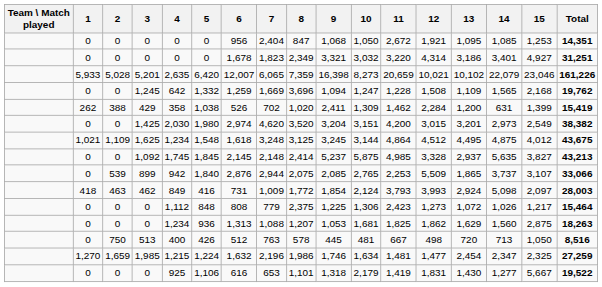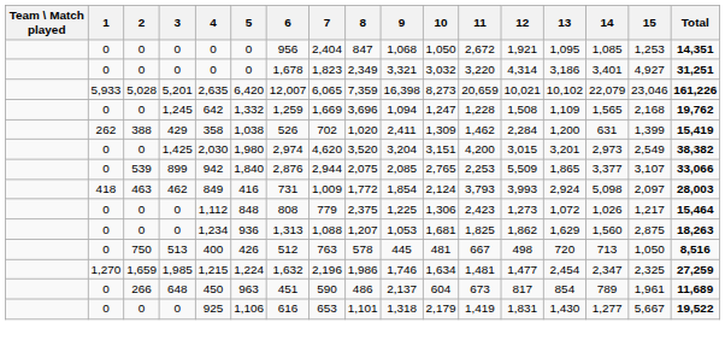- row: 1,021 | 1,109 | 1,625 | 1,234 | 1,548 | 1,618 | 3,248 | 3,125 | 3,245 | 3,144 | 4,864 | 4,512 | 4,495 | 4,875 | 4,012 | 43,675
- row: 0 | 0 | 1,092 | 1,745 | 1,845 | 2,145 | 2,148 | 2,414 | 5,237 | 5,875 | 4,985 | 3,328 | 2,937 | 5,635 | 3,827 | 43,213
899 | 14: 3,737 -> 3,377
+ row: 0 | 266 | 648 | 450 | 963 | 451 | 590 | 486 | 2,137 | 604 | 673 | 817 | 854 | 789 | 1,961 | 11,689
